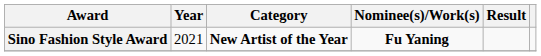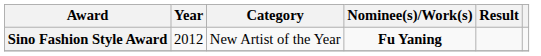Sino Fashion Style Award | Year: 2021 -> 2012
Sino Fashion Style Award | Category: bold -> normal
